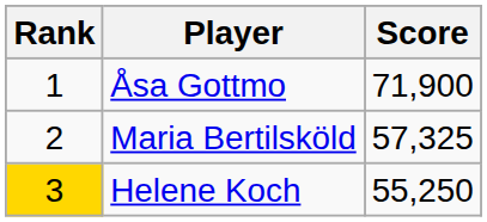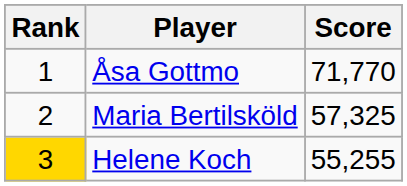Åsa Gottmo | Score: 71,900 -> 71,770
Helene Koch | Score: 55,250 -> 55,255
